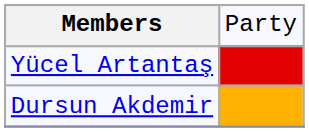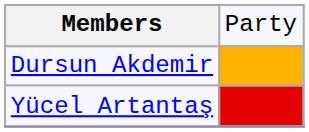rows swapped: Dursun Akdemir <-> Yücel Artantaş
